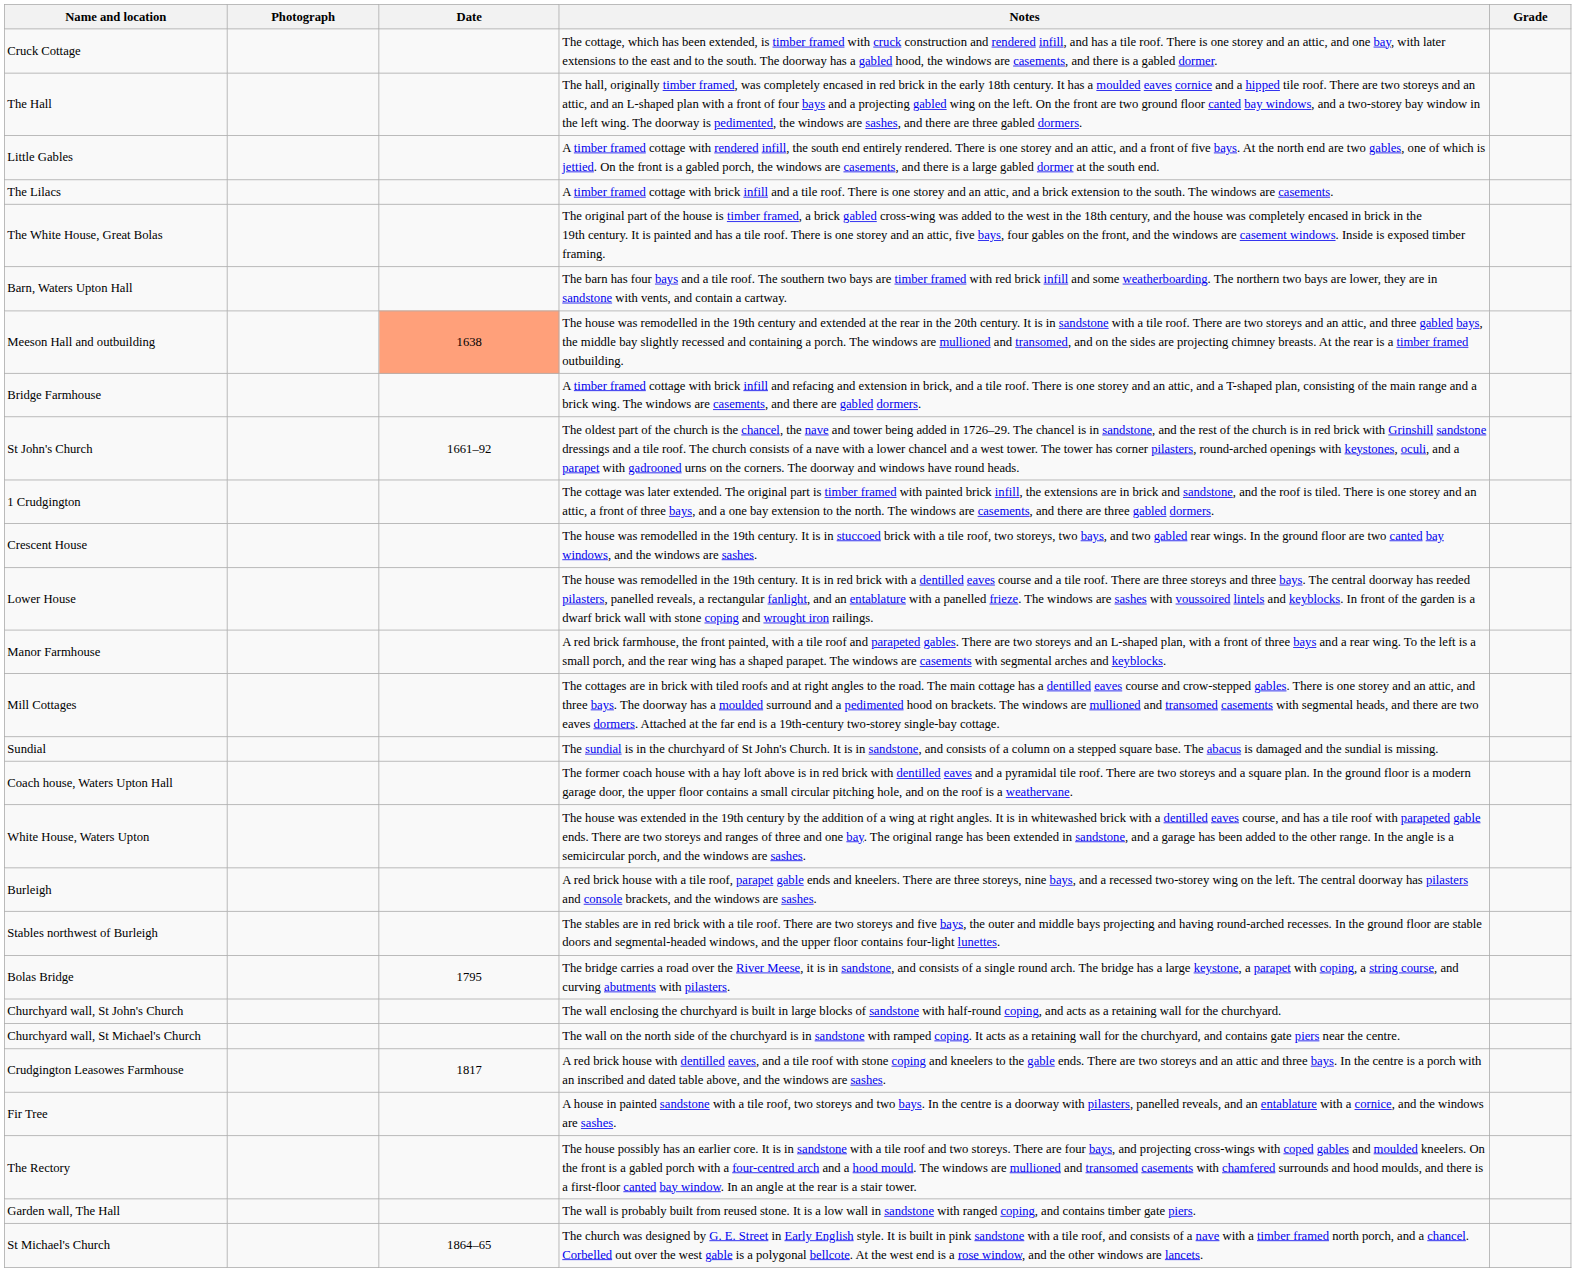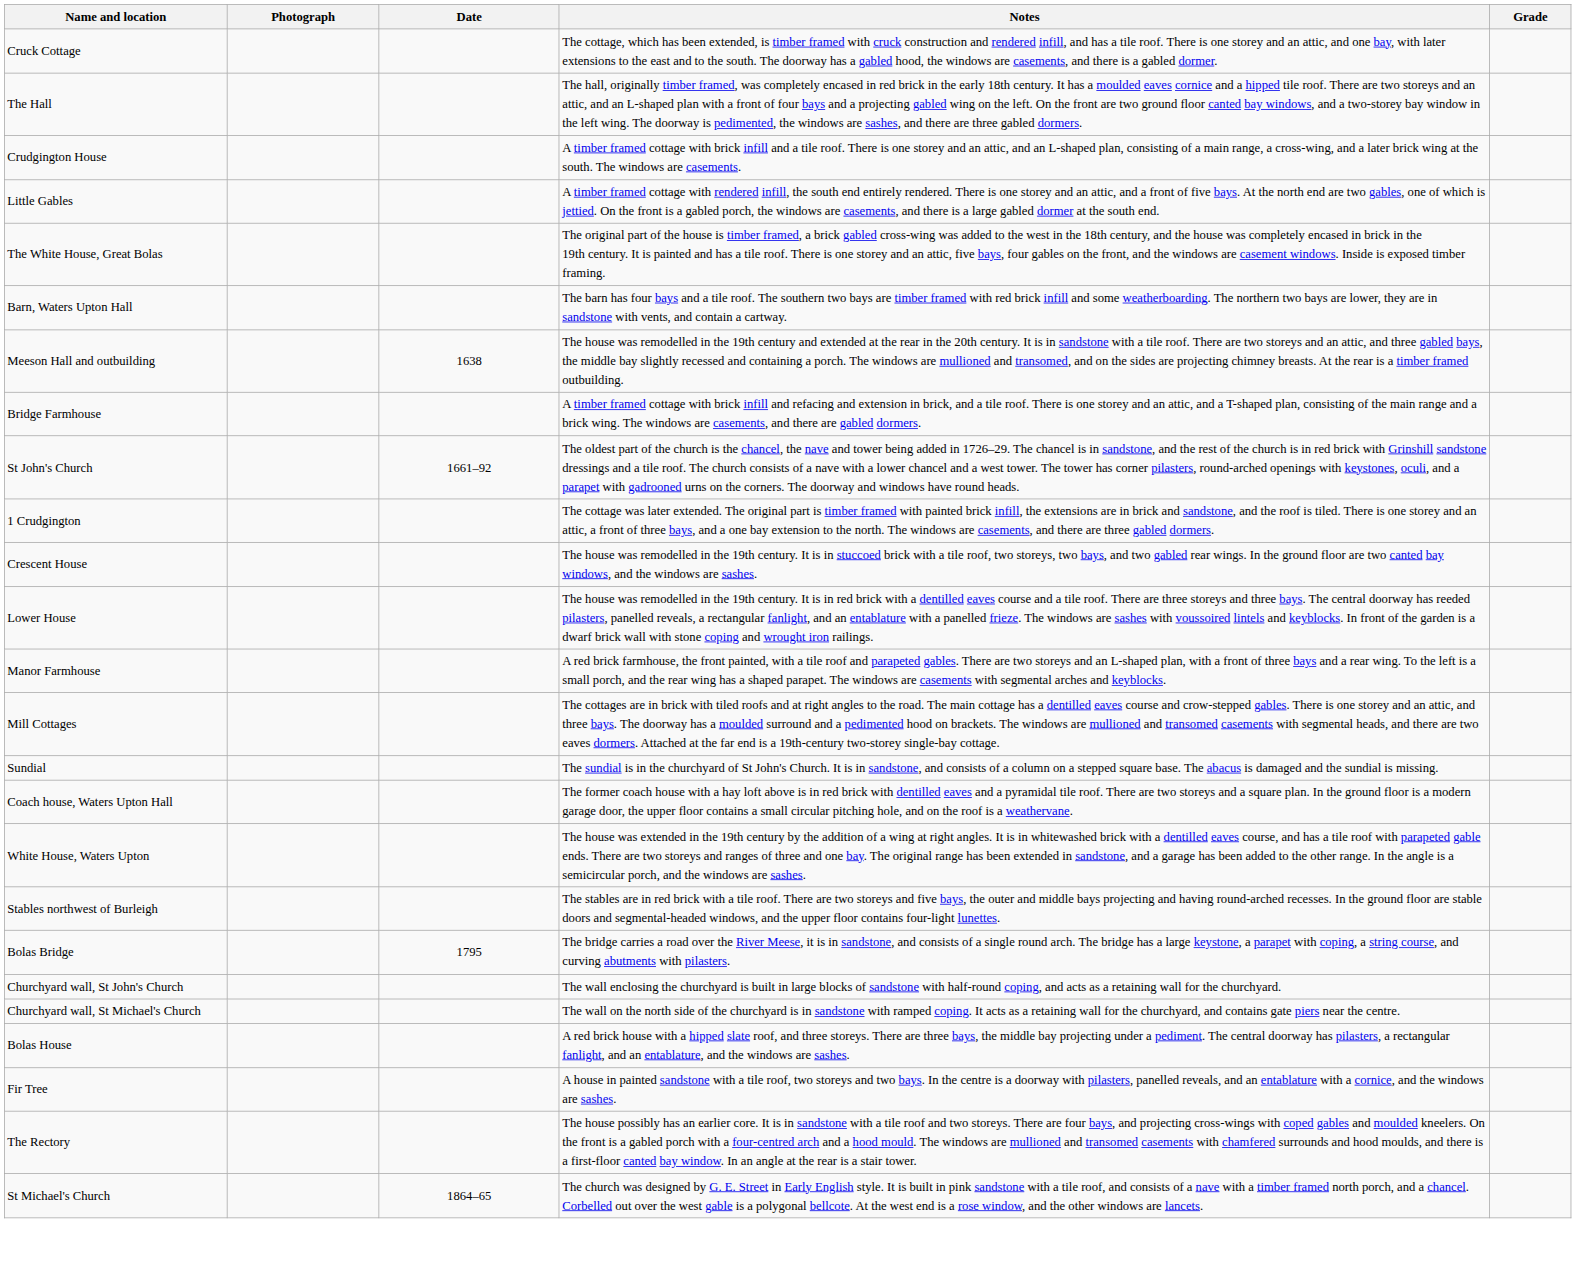+ row: Crudgington House | A timber framed cottage with brick infill and a tile roof. There is one storey and an attic, and an L-shaped plan, consisting of a main range, a cross-wing, and a later brick wing at the south. The windows are casements.
- row: The Lilacs | A timber framed cottage with brick infill and a tile roof. There is one storey and an attic, and a brick extension to the south. The windows are casements.
Meeson Hall and outbuilding | Date: lightsalmon background -> no background
- row: Burleigh | A red brick house with a tile roof, parapet gable ends and kneelers. There are three storeys, nine bays, and a recessed two-storey wing on the left. The central doorway has pilasters and console brackets, and the windows are sashes.
- row: Crudgington Leasowes Farmhouse | 1817 | A red brick house with dentilled eaves, and a tile roof with stone coping and kneelers to the gable ends. There are two storeys and an attic and three bays. In the centre is a porch with an inscribed and dated table above, and the windows are sashes.
+ row: Bolas House | A red brick house with a hipped slate roof, and three storeys. There are three bays, the middle bay projecting under a pediment. The central doorway has pilasters, a rectangular fanlight, and an entablature, and the windows are sashes.
- row: Garden wall, The Hall | The wall is probably built from reused stone. It is a low wall in sandstone with ranged coping, and contains timber gate piers.
